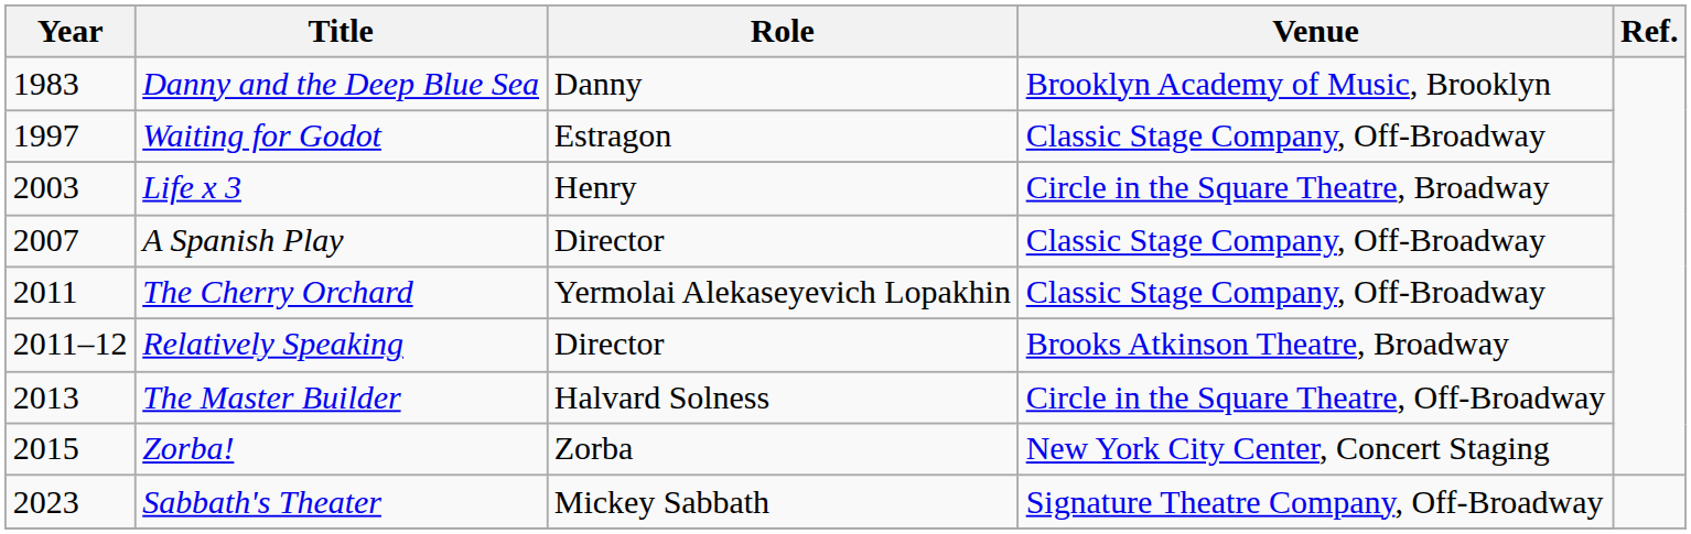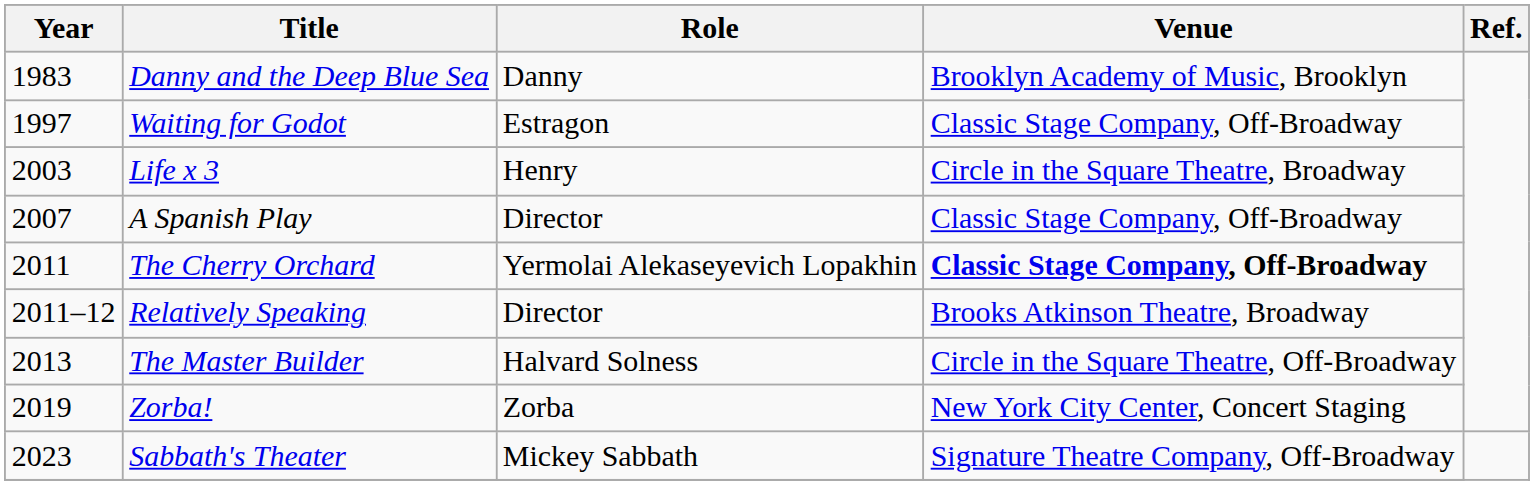The Cherry Orchard | Venue: normal -> bold
Zorba! | Year: 2015 -> 2019
